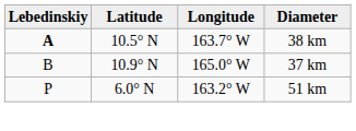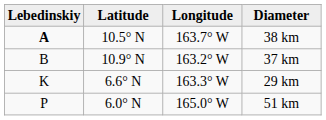37 km | Longitude: 165.0° W -> 163.2° W
+ row: K | 6.6° N | 163.3° W | 29 km
51 km | Longitude: 163.2° W -> 165.0° W
